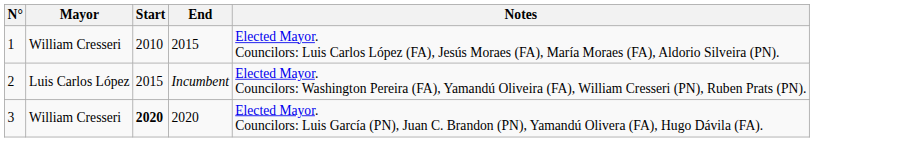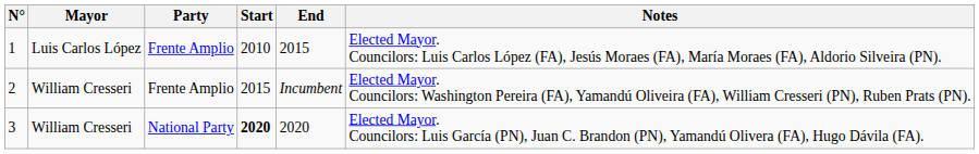+ column: Party | Frente Amplio | Frente Amplio | National Party
1 | Mayor: William Cresseri -> Luis Carlos López
2 | Mayor: Luis Carlos López -> William Cresseri
